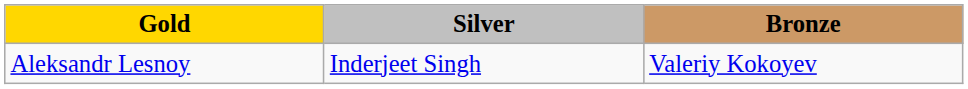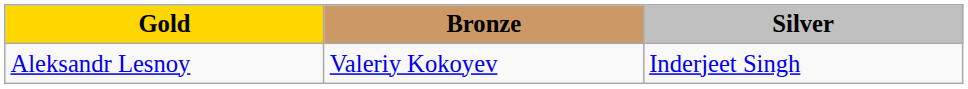columns swapped: Silver <-> Bronze
